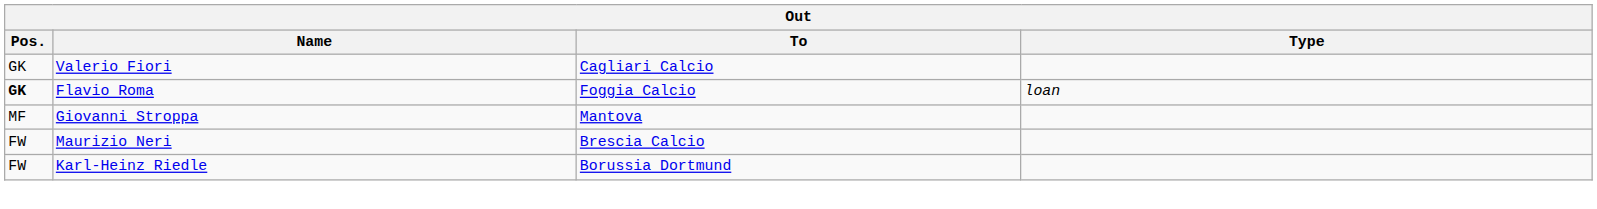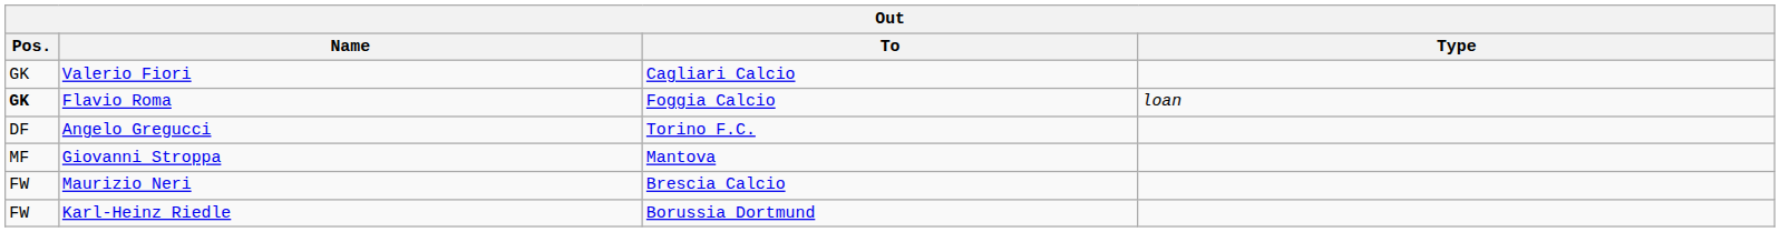+ row: DF | Angelo Gregucci | Torino F.C.
